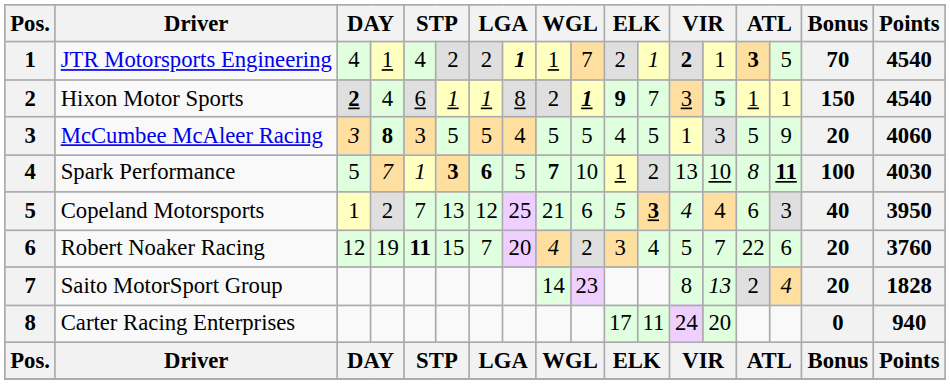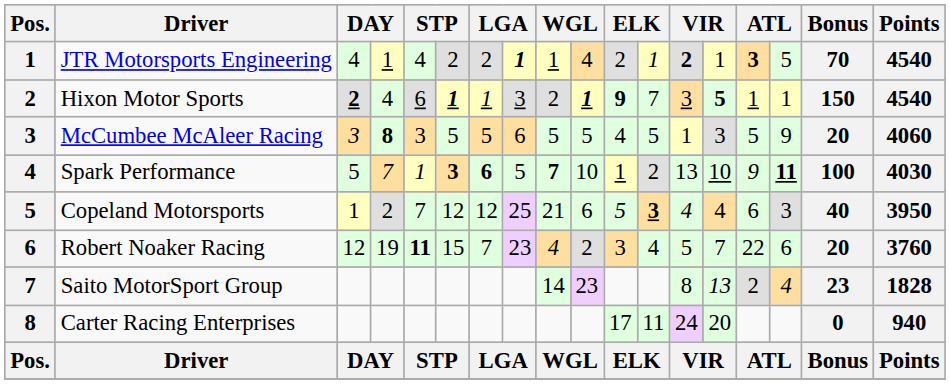JTR Motorsports Engineering | column 10: 7 -> 4
Hixon Motor Sports | column 6: normal -> bold
Hixon Motor Sports | column 8: 8 -> 3
McCumbee McAleer Racing | column 8: 4 -> 6
Spark Performance | column 15: 8 -> 9
Copeland Motorsports | column 6: 13 -> 12
Robert Noaker Racing | column 8: 20 -> 23
Saito MotorSport Group | Bonus: 20 -> 23
